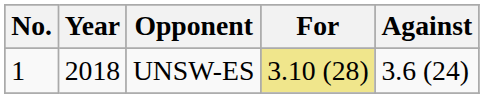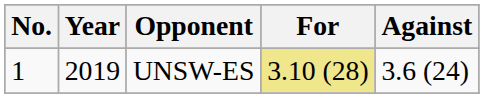UNSW-ES | Year: 2018 -> 2019
